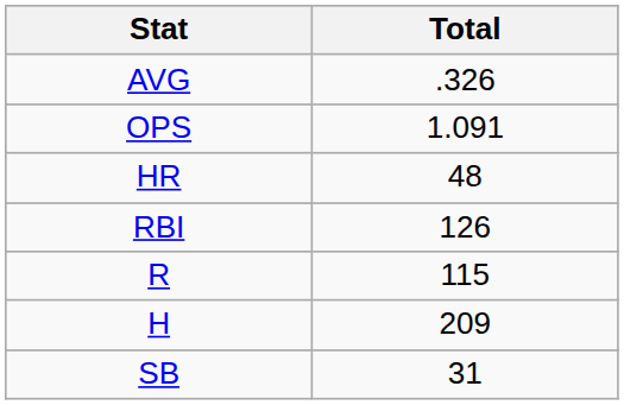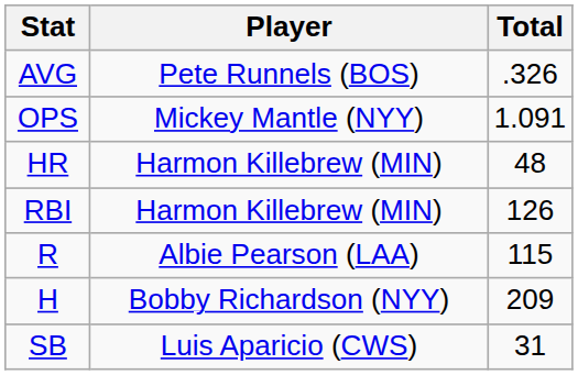+ column: Player | Pete Runnels (BOS) | Mickey Mantle (NYY) | Harmon Killebrew (MIN) | Harmon Killebrew (MIN) | Albie Pearson (LAA) | Bobby Richardson (NYY) | Luis Aparicio (CWS)
